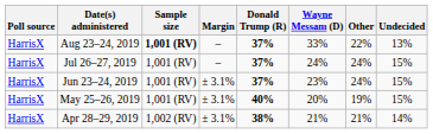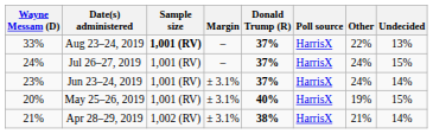columns swapped: Poll source <-> Wayne Messam (D)
Jun 23–24, 2019 | Undecided: 15% -> 14%
